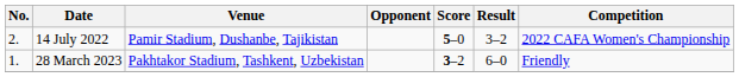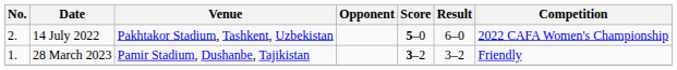14 July 2022 | Venue: Pamir Stadium, Dushanbe, Tajikistan -> Pakhtakor Stadium, Tashkent, Uzbekistan
14 July 2022 | Result: 3–2 -> 6–0
28 March 2023 | Venue: Pakhtakor Stadium, Tashkent, Uzbekistan -> Pamir Stadium, Dushanbe, Tajikistan
28 March 2023 | Result: 6–0 -> 3–2
